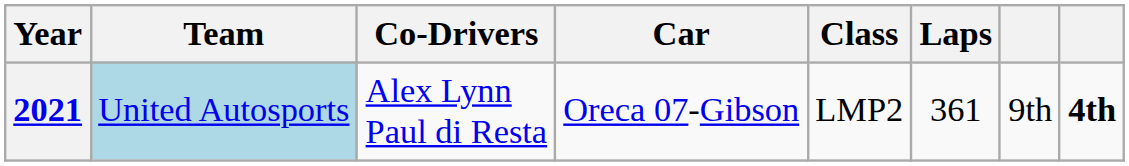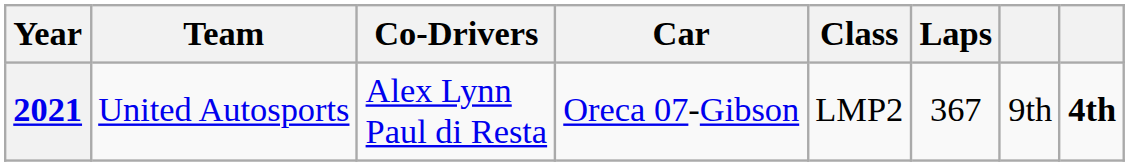2021 | Team: lightblue background -> no background
2021 | Laps: 361 -> 367
